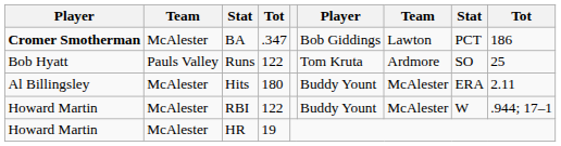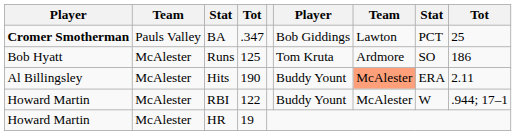BA | column 2: McAlester -> Pauls Valley
BA | column 9: 186 -> 25
Runs | column 2: Pauls Valley -> McAlester
Runs | column 4: 122 -> 125
Runs | column 9: 25 -> 186
Hits | column 4: 180 -> 190
Hits | column 7: no background -> lightsalmon background
